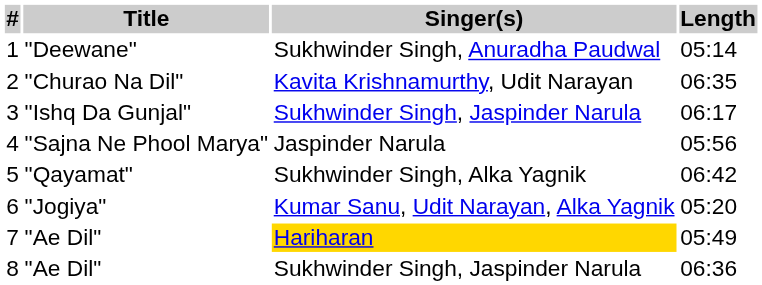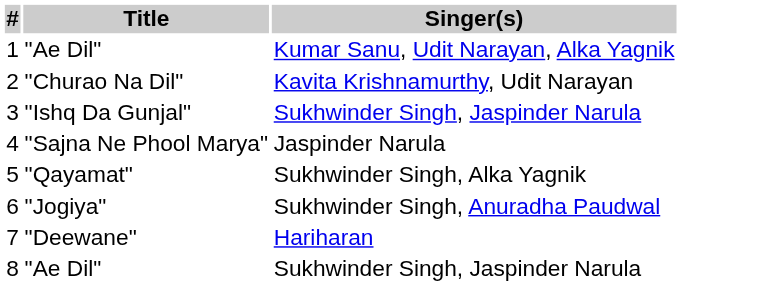- column: Length | 05:14 | 06:35 | 06:17 | 05:56 | 06:42 | 05:20 | 05:49 | 06:36
1 | Title: "Deewane" -> "Ae Dil"
1 | Singer(s): Sukhwinder Singh, Anuradha Paudwal -> Kumar Sanu, Udit Narayan, Alka Yagnik
6 | Singer(s): Kumar Sanu, Udit Narayan, Alka Yagnik -> Sukhwinder Singh, Anuradha Paudwal
7 | Title: "Ae Dil" -> "Deewane"
7 | Singer(s): gold background -> no background
